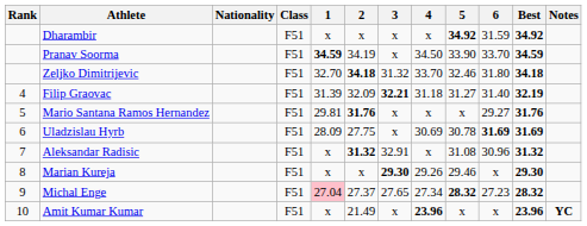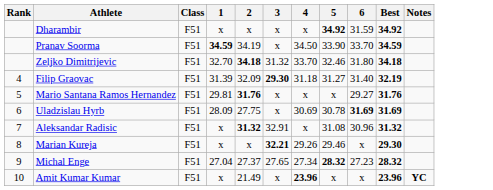- column: Nationality
Filip Graovac | 3: 32.21 -> 29.30
Marian Kureja | 3: 29.30 -> 32.21
Michal Enge | 1: pink background -> no background
